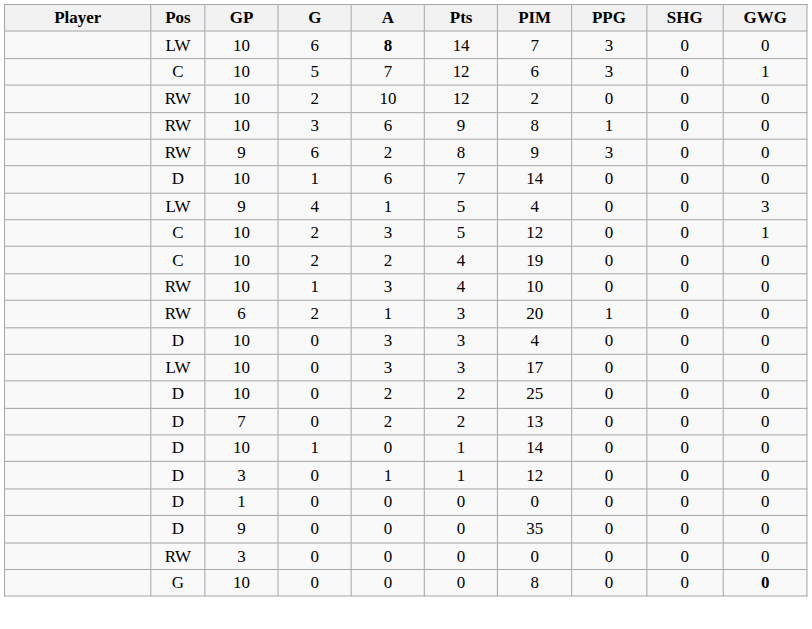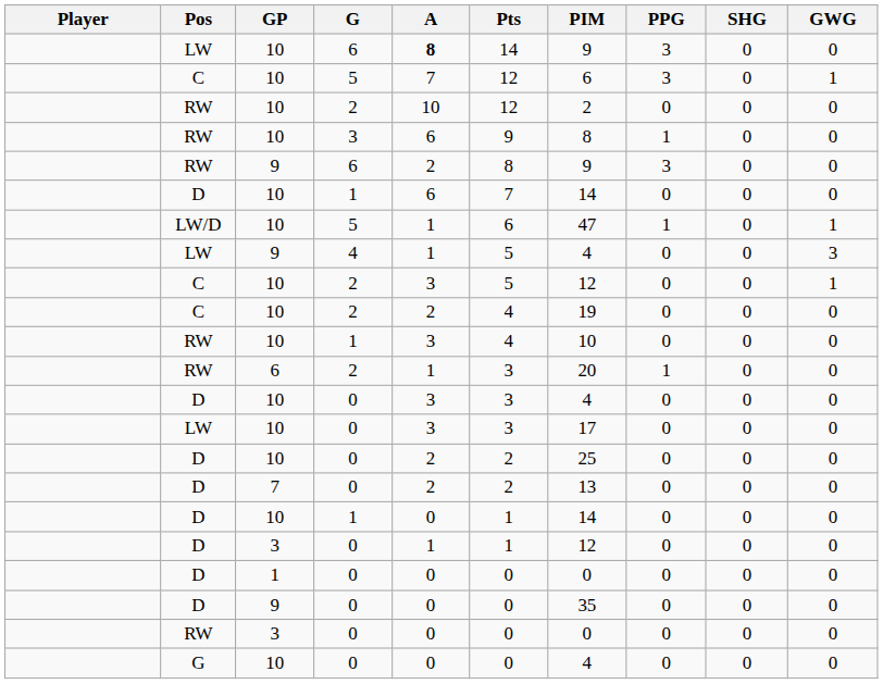LW / 6 | PIM: 7 -> 9
+ row: LW/D | 10 | 5 | 1 | 6 | 47 | 1 | 0 | 1
G / 0 | PIM: 8 -> 4
G / 0 | GWG: bold -> normal
